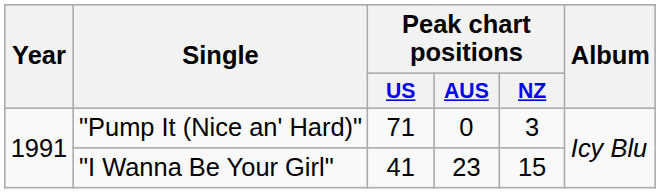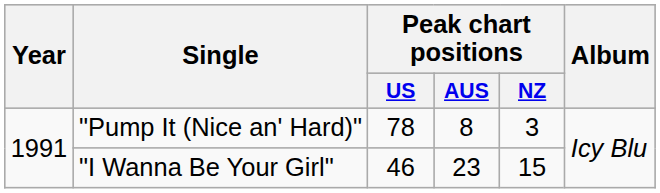"Pump It (Nice an' Hard)" | Peak chart positions / US: 71 -> 78
"Pump It (Nice an' Hard)" | Peak chart positions / AUS: 0 -> 8
"I Wanna Be Your Girl" | Peak chart positions / US: 41 -> 46
